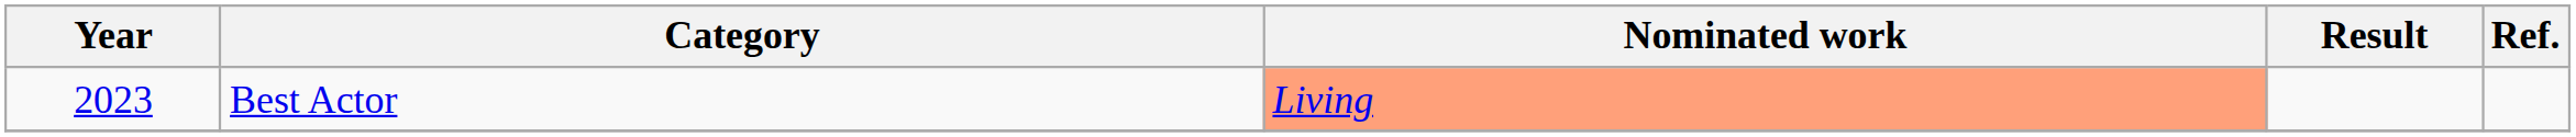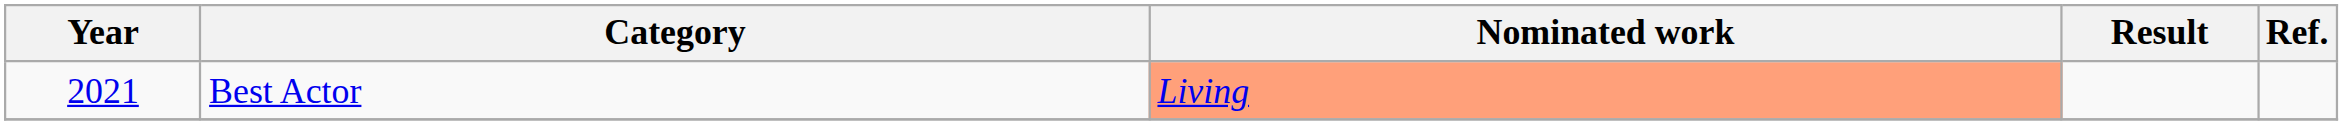Best Actor | Year: 2023 -> 2021
